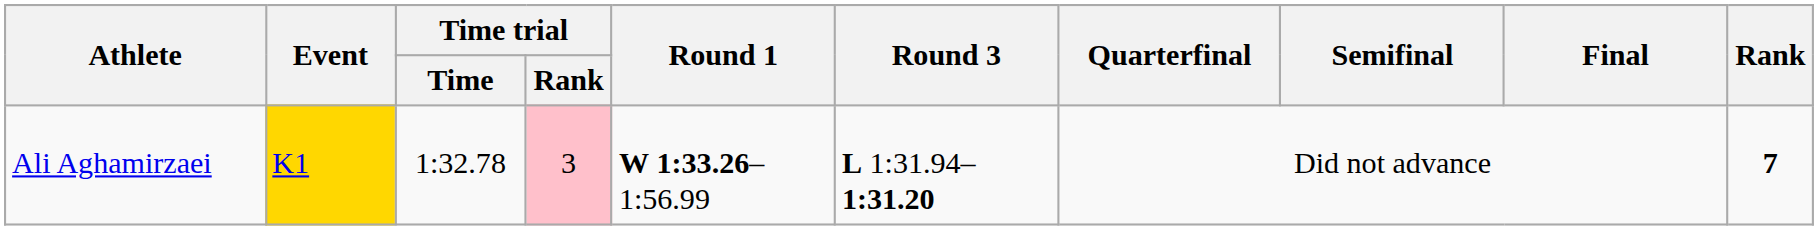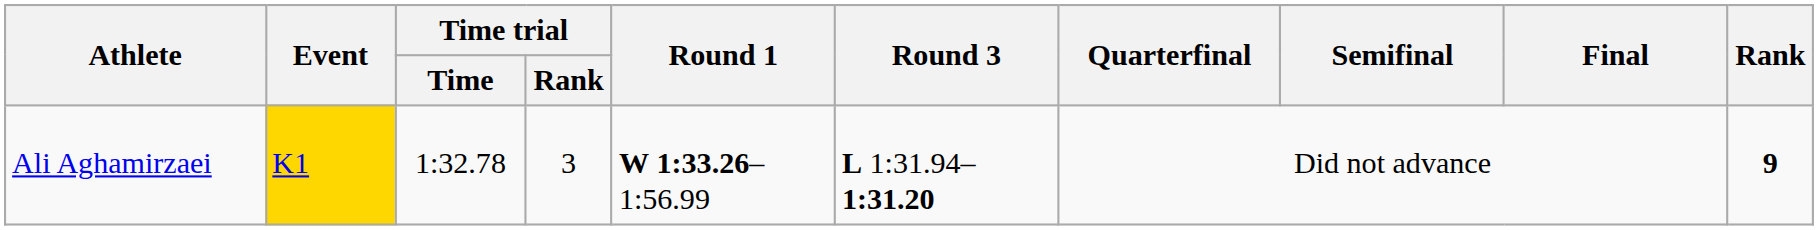Ali Aghamirzaei | Time trial / Rank: pink background -> no background
Ali Aghamirzaei | Rank: 7 -> 9
